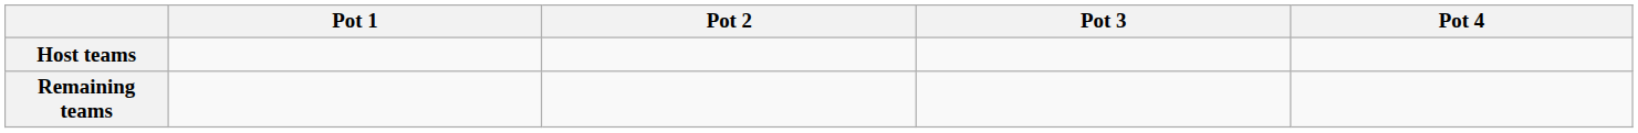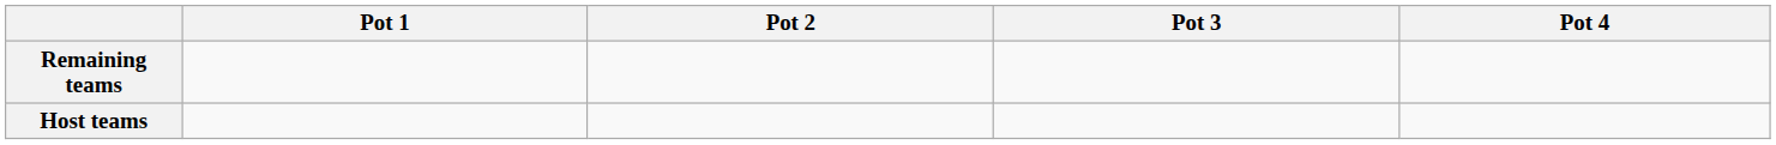rows swapped: Host teams <-> Remaining teams
